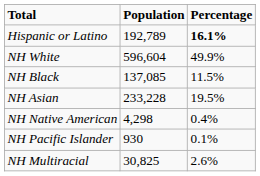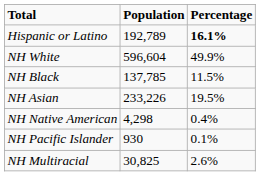NH Black | Population: 137,085 -> 137,785
NH Asian | Population: 233,228 -> 233,226
